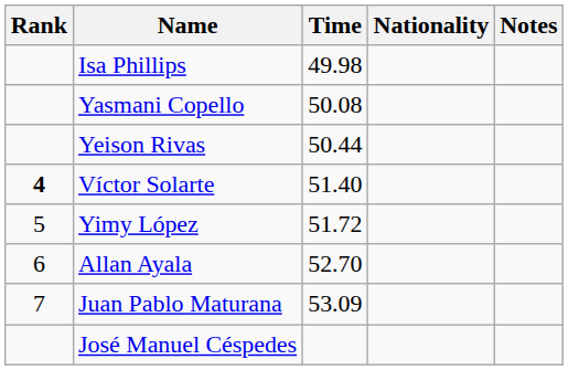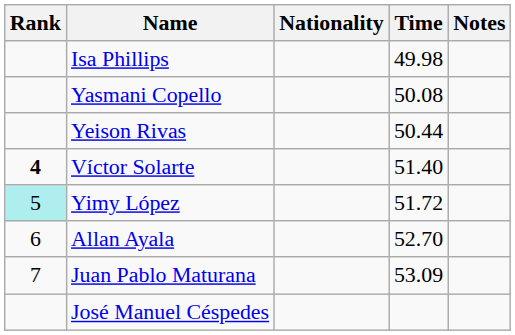columns swapped: Nationality <-> Time
Yimy López | Rank: no background -> paleturquoise background
